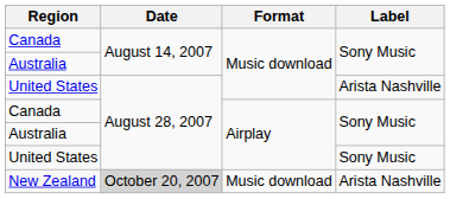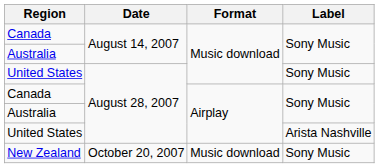United States / Music download | Label: Arista Nashville -> Sony Music
United States / Airplay | Label: Sony Music -> Arista Nashville
New Zealand | Date: lightgrey background -> no background
New Zealand | Label: Arista Nashville -> Sony Music
